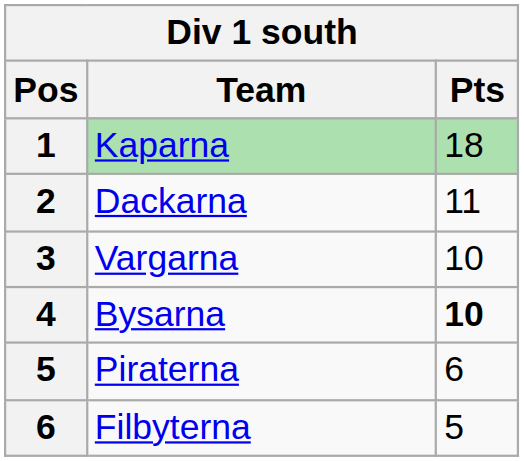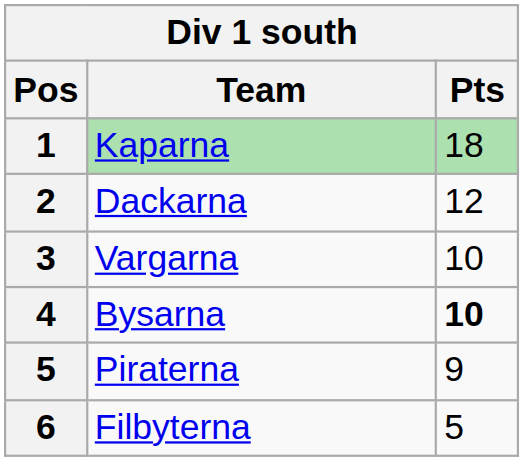Dackarna | Pts: 11 -> 12
Piraterna | Pts: 6 -> 9
